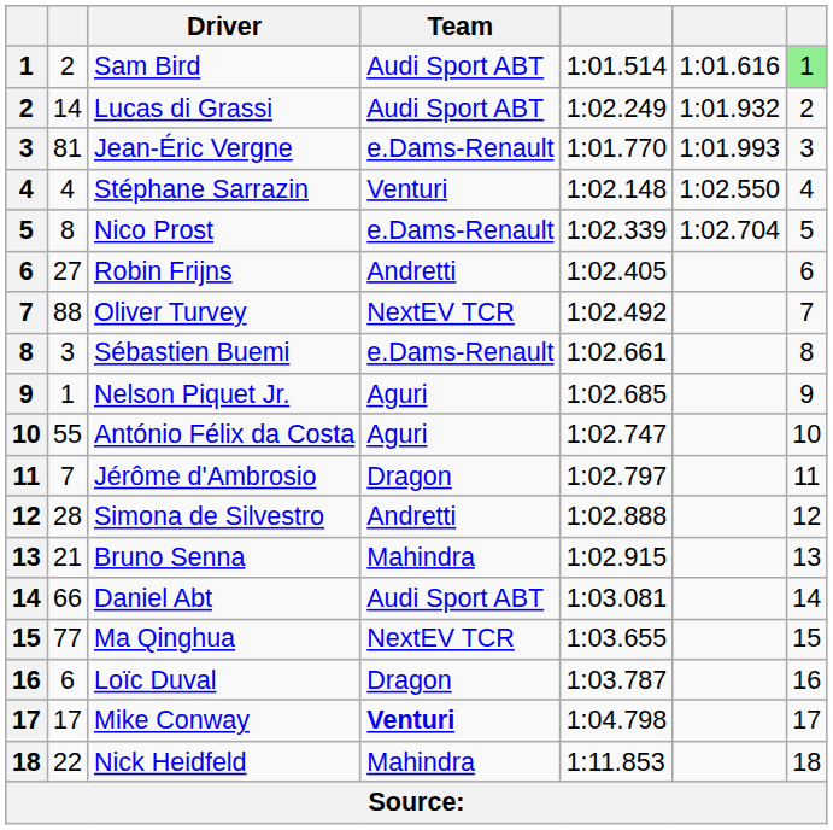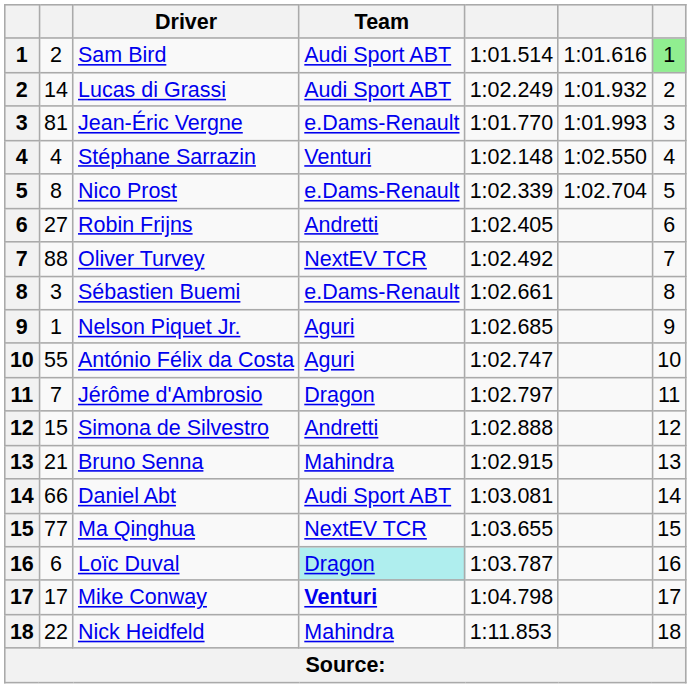Simona de Silvestro | column 2: 28 -> 15
Loïc Duval | Team: no background -> paleturquoise background
